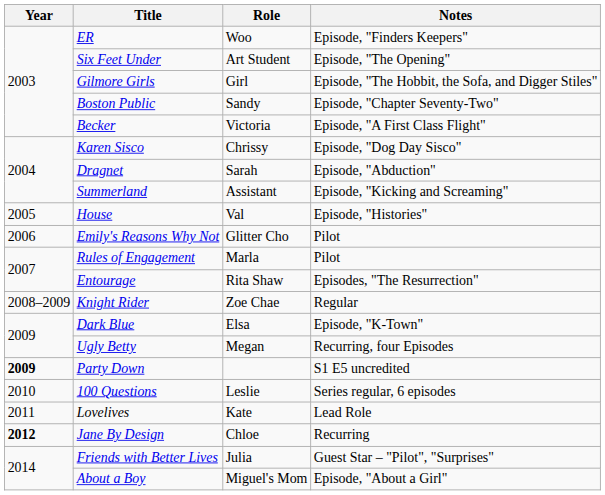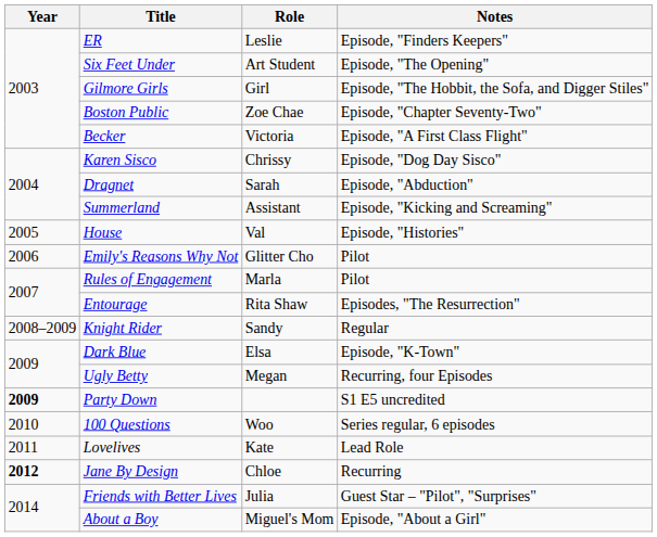ER | Role: Woo -> Leslie
Boston Public | Role: Sandy -> Zoe Chae
Knight Rider | Role: Zoe Chae -> Sandy
100 Questions | Role: Leslie -> Woo
